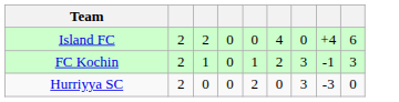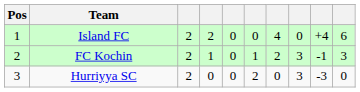+ column: Pos | 1 | 2 | 3
